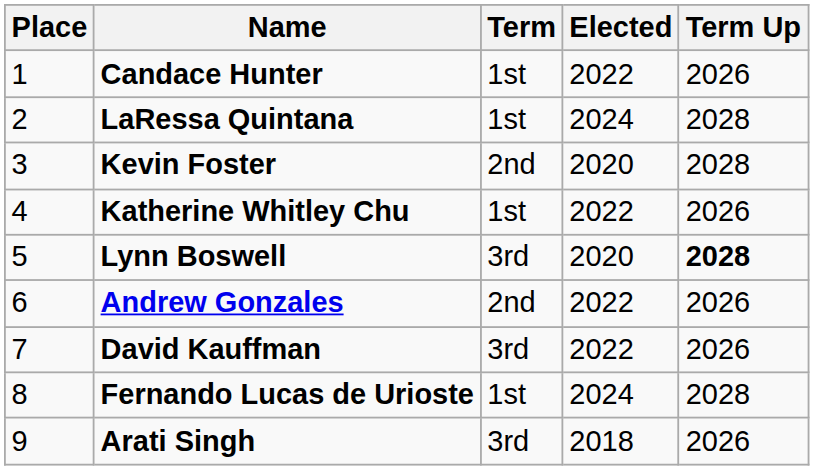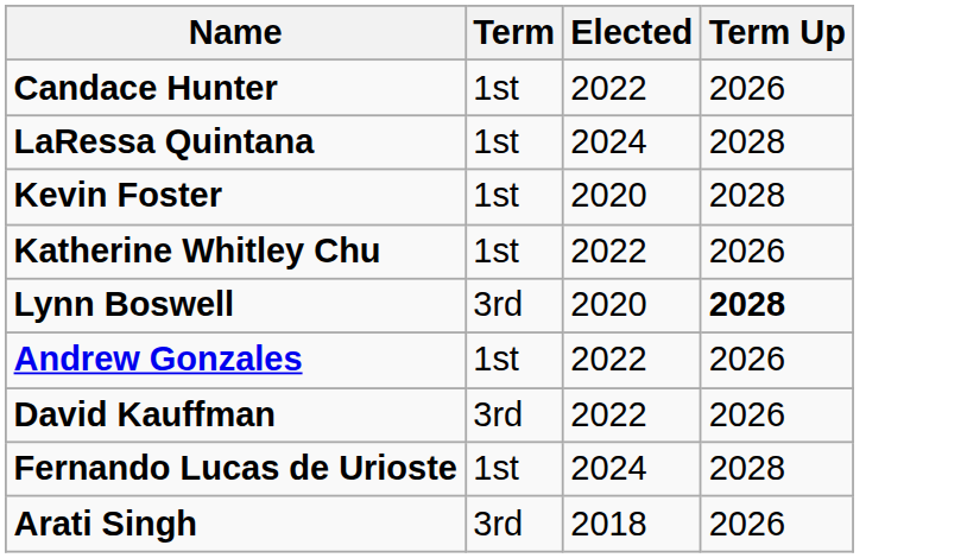- column: Place | 1 | 2 | 3 | 4 | 5 | 6 | 7 | 8 | 9
Kevin Foster | Term: 2nd -> 1st
Andrew Gonzales | Term: 2nd -> 1st
